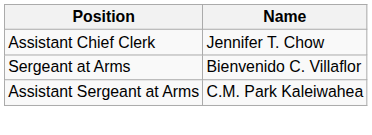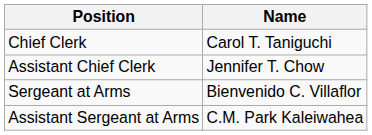+ row: Chief Clerk | Carol T. Taniguchi
